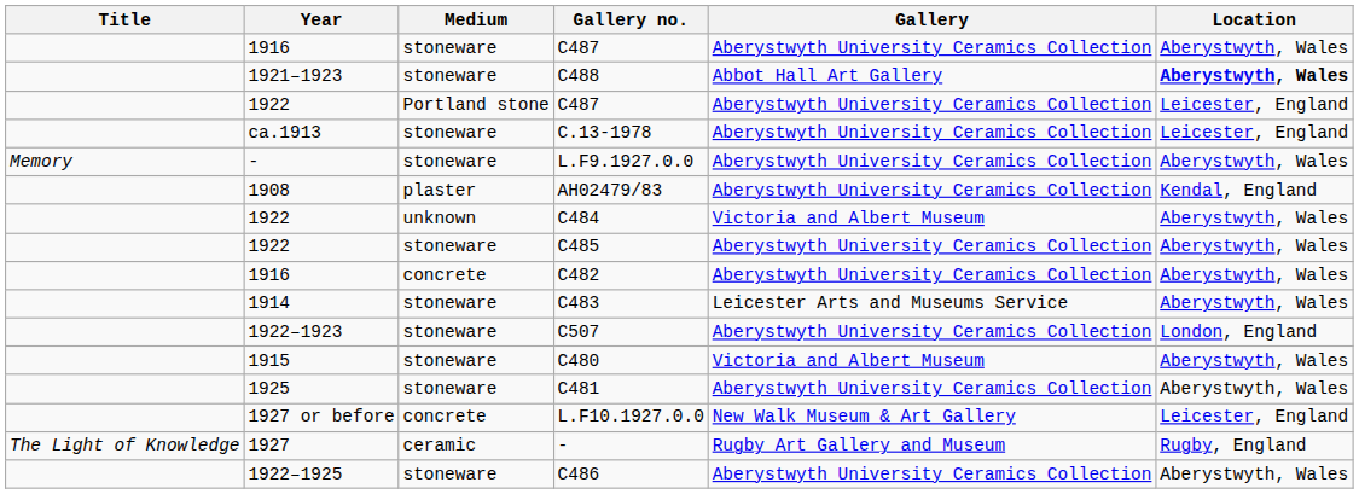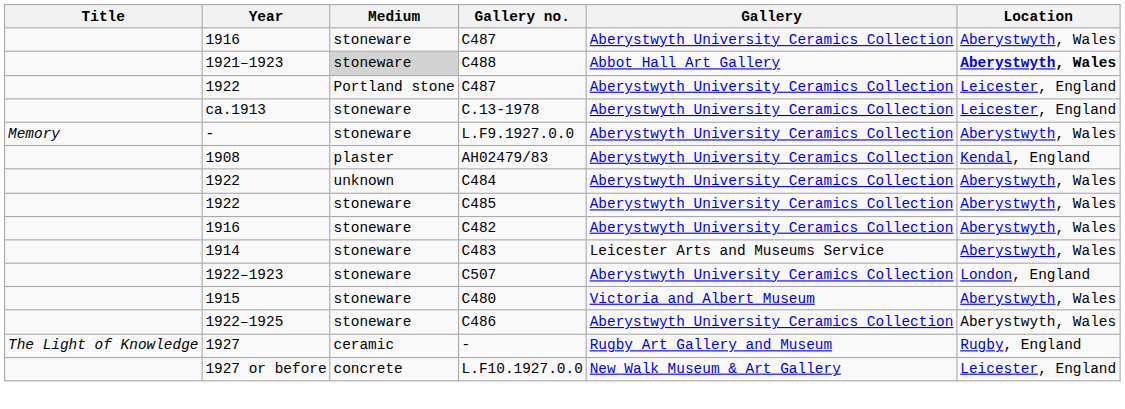C488 | Medium: no background -> lightgrey background
C484 | Gallery: Victoria and Albert Museum -> Aberystwyth University Ceramics Collection
C482 | Medium: concrete -> stoneware
- row: 1925 | stoneware | C481 | Aberystwyth University Ceramics Collection | Aberystwyth, Wales
rows swapped: C486 <-> L.F10.1927.0.0
